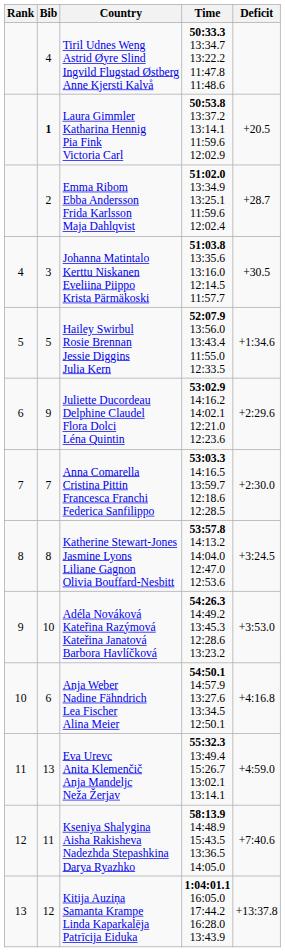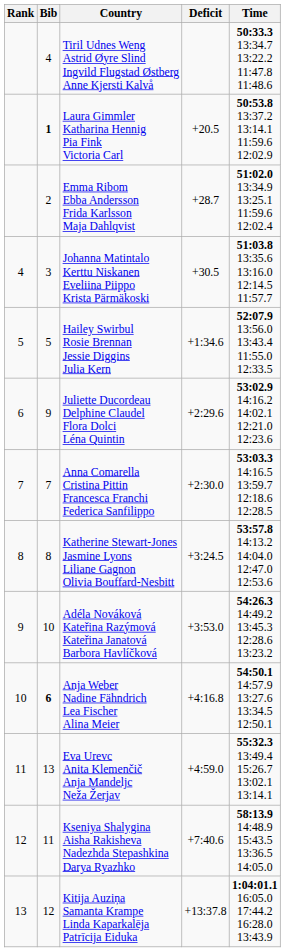columns swapped: Time <-> Deficit
Anja Weber Nadine Fähndrich Lea Fischer Alina Meier | Bib: normal -> bold
